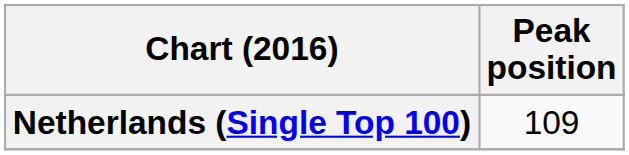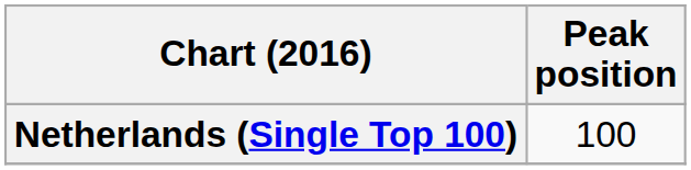Netherlands (Single Top 100) | Peak position: 109 -> 100
